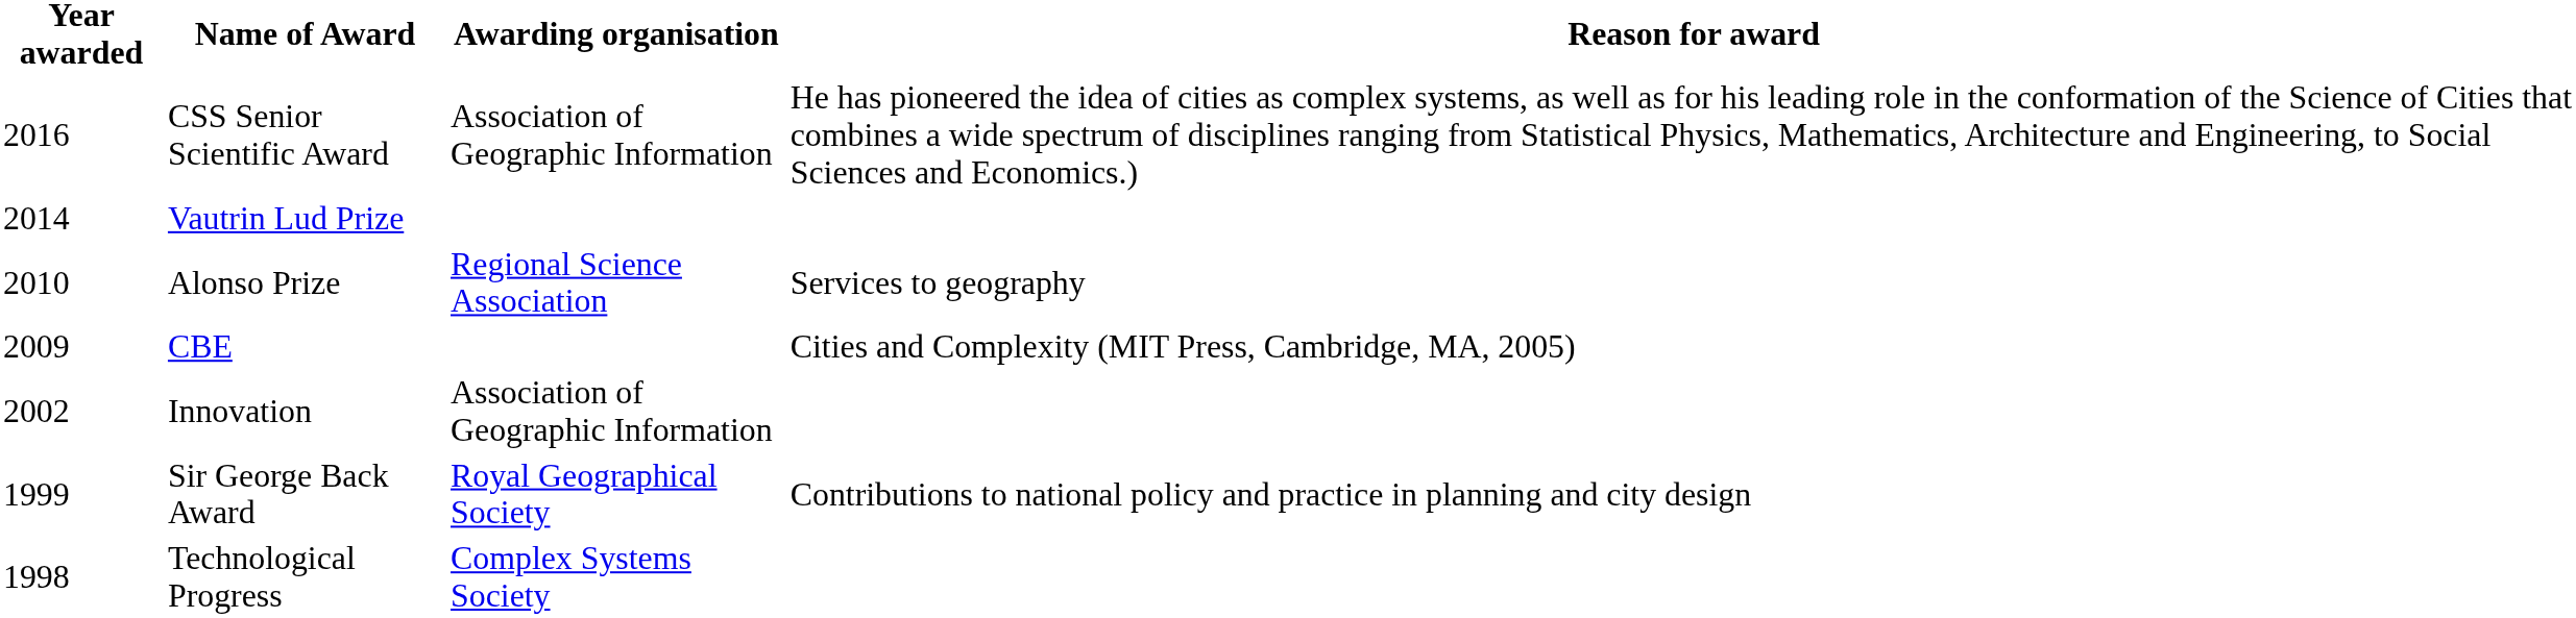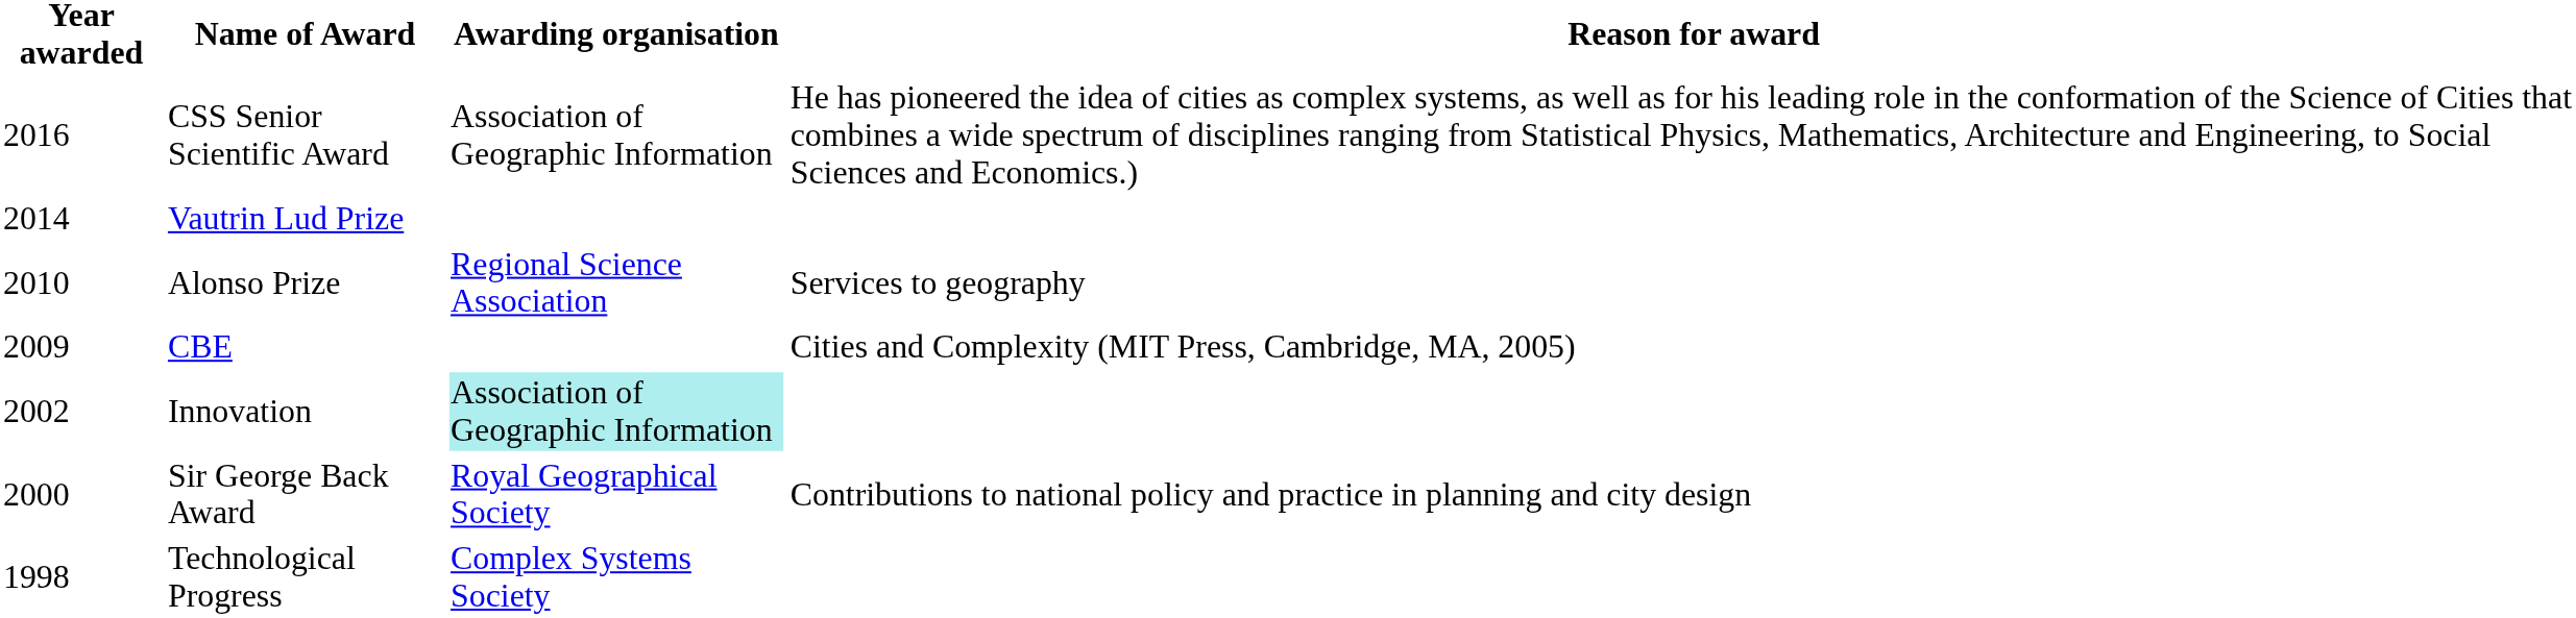Innovation | Awarding organisation: no background -> paleturquoise background
Sir George Back Award | Year awarded: 1999 -> 2000
